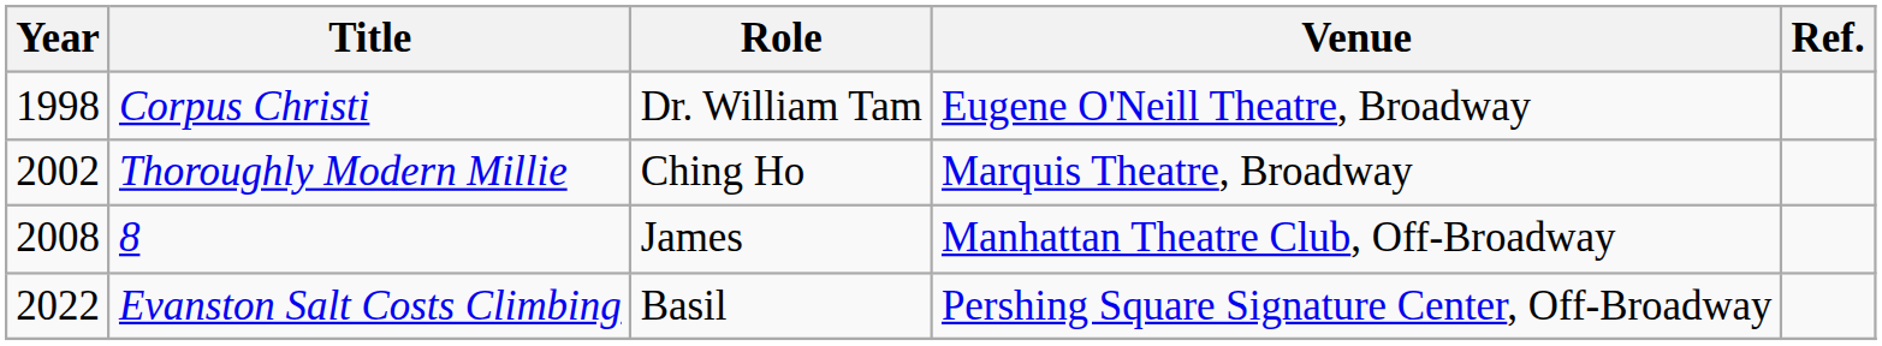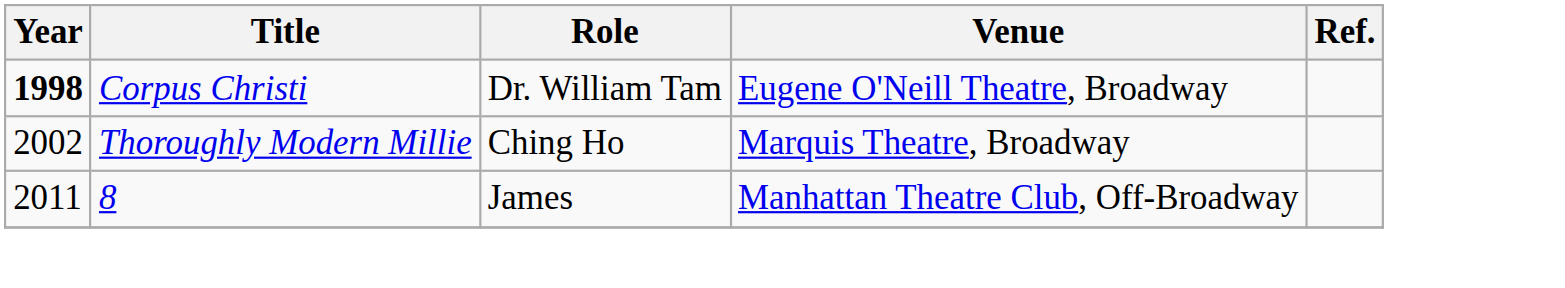Corpus Christi | Year: normal -> bold
8 | Year: 2008 -> 2011
- row: 2022 | Evanston Salt Costs Climbing | Basil | Pershing Square Signature Center, Off-Broadway
